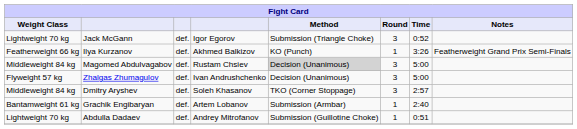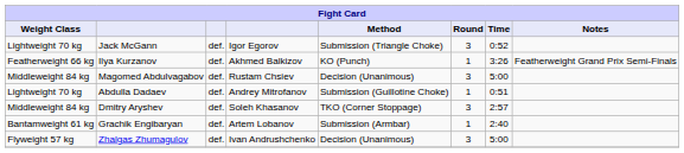Magomed Abdulvagabov | Method: lightgrey background -> no background
rows swapped: Abdulla Dadaev <-> Zhalgas Zhumagulov
